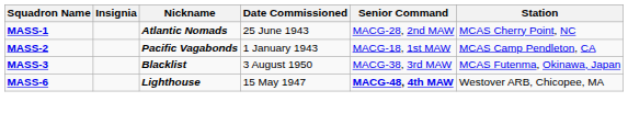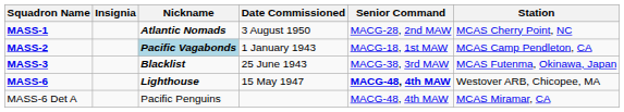MASS-1 | Date Commissioned: 25 June 1943 -> 3 August 1950
MASS-2 | Nickname: no background -> lightblue background
MASS-3 | Date Commissioned: 3 August 1950 -> 25 June 1943
+ row: MASS-6 Det A | Pacific Penguins | MACG-48, 4th MAW | MCAS Miramar, CA
